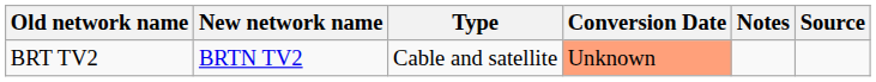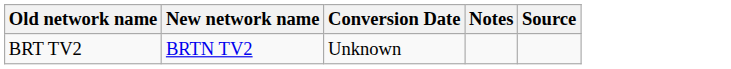- column: Type | Cable and satellite
BRT TV2 | Conversion Date: lightsalmon background -> no background
